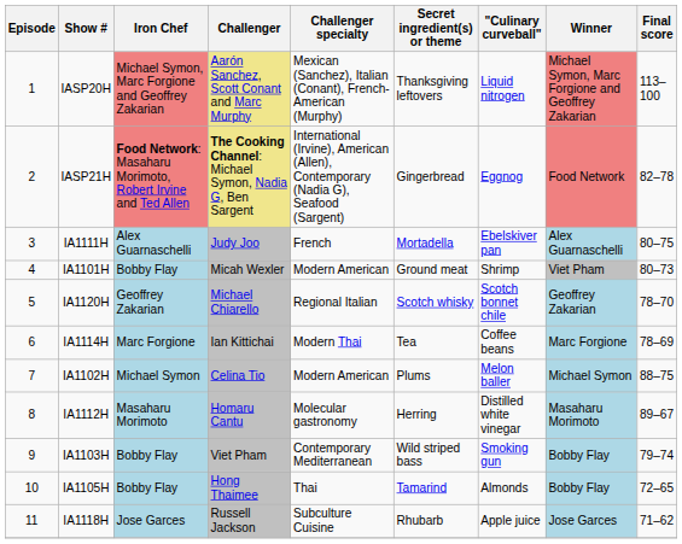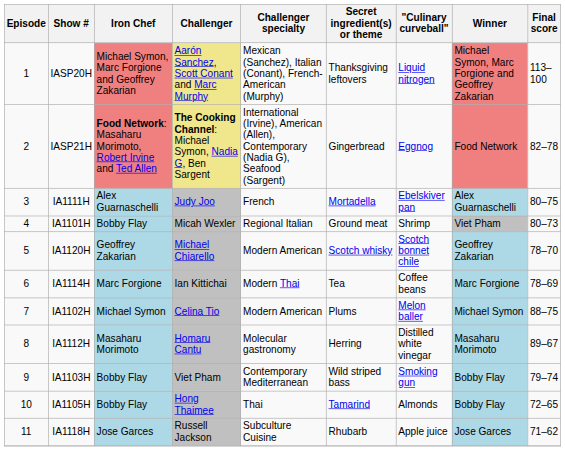IA1101H | Challenger specialty: Modern American -> Regional Italian
IA1120H | Challenger specialty: Regional Italian -> Modern American
